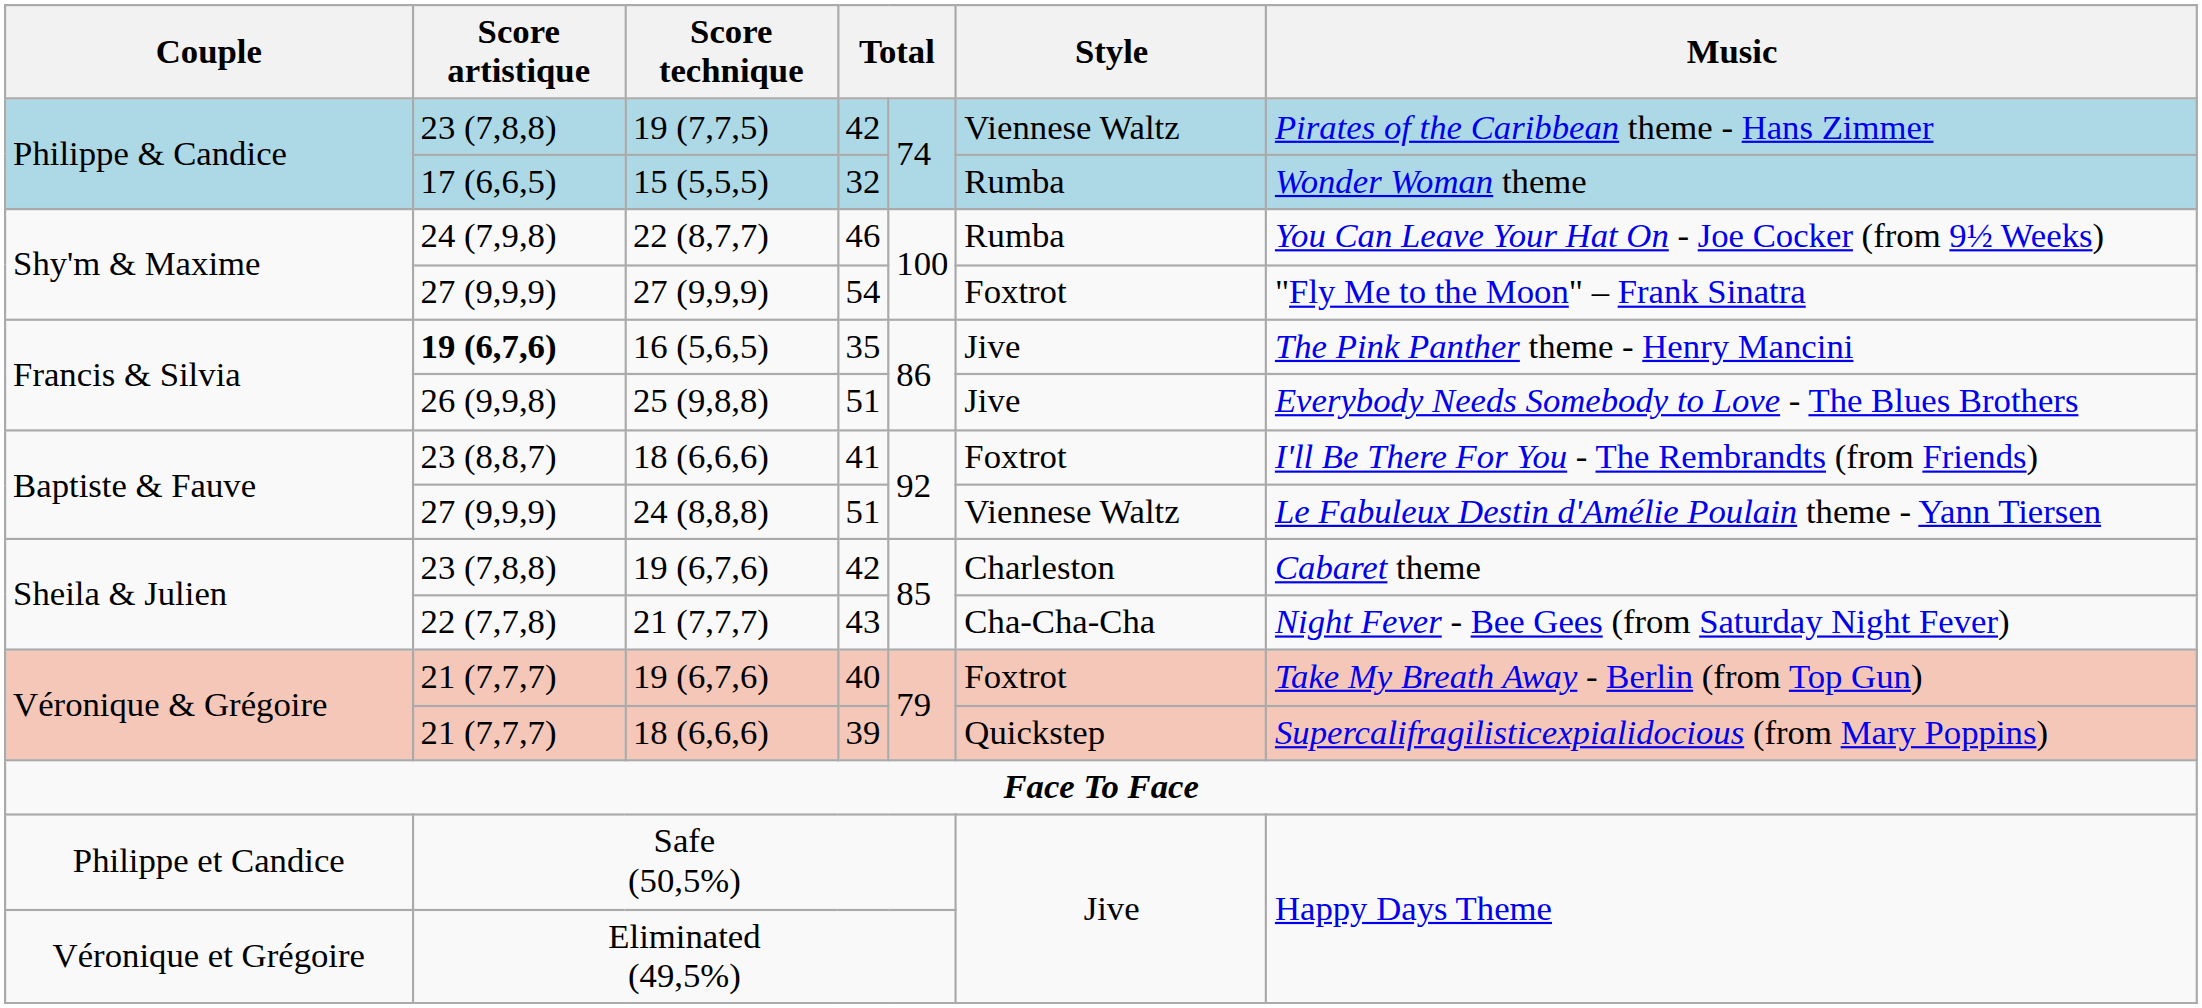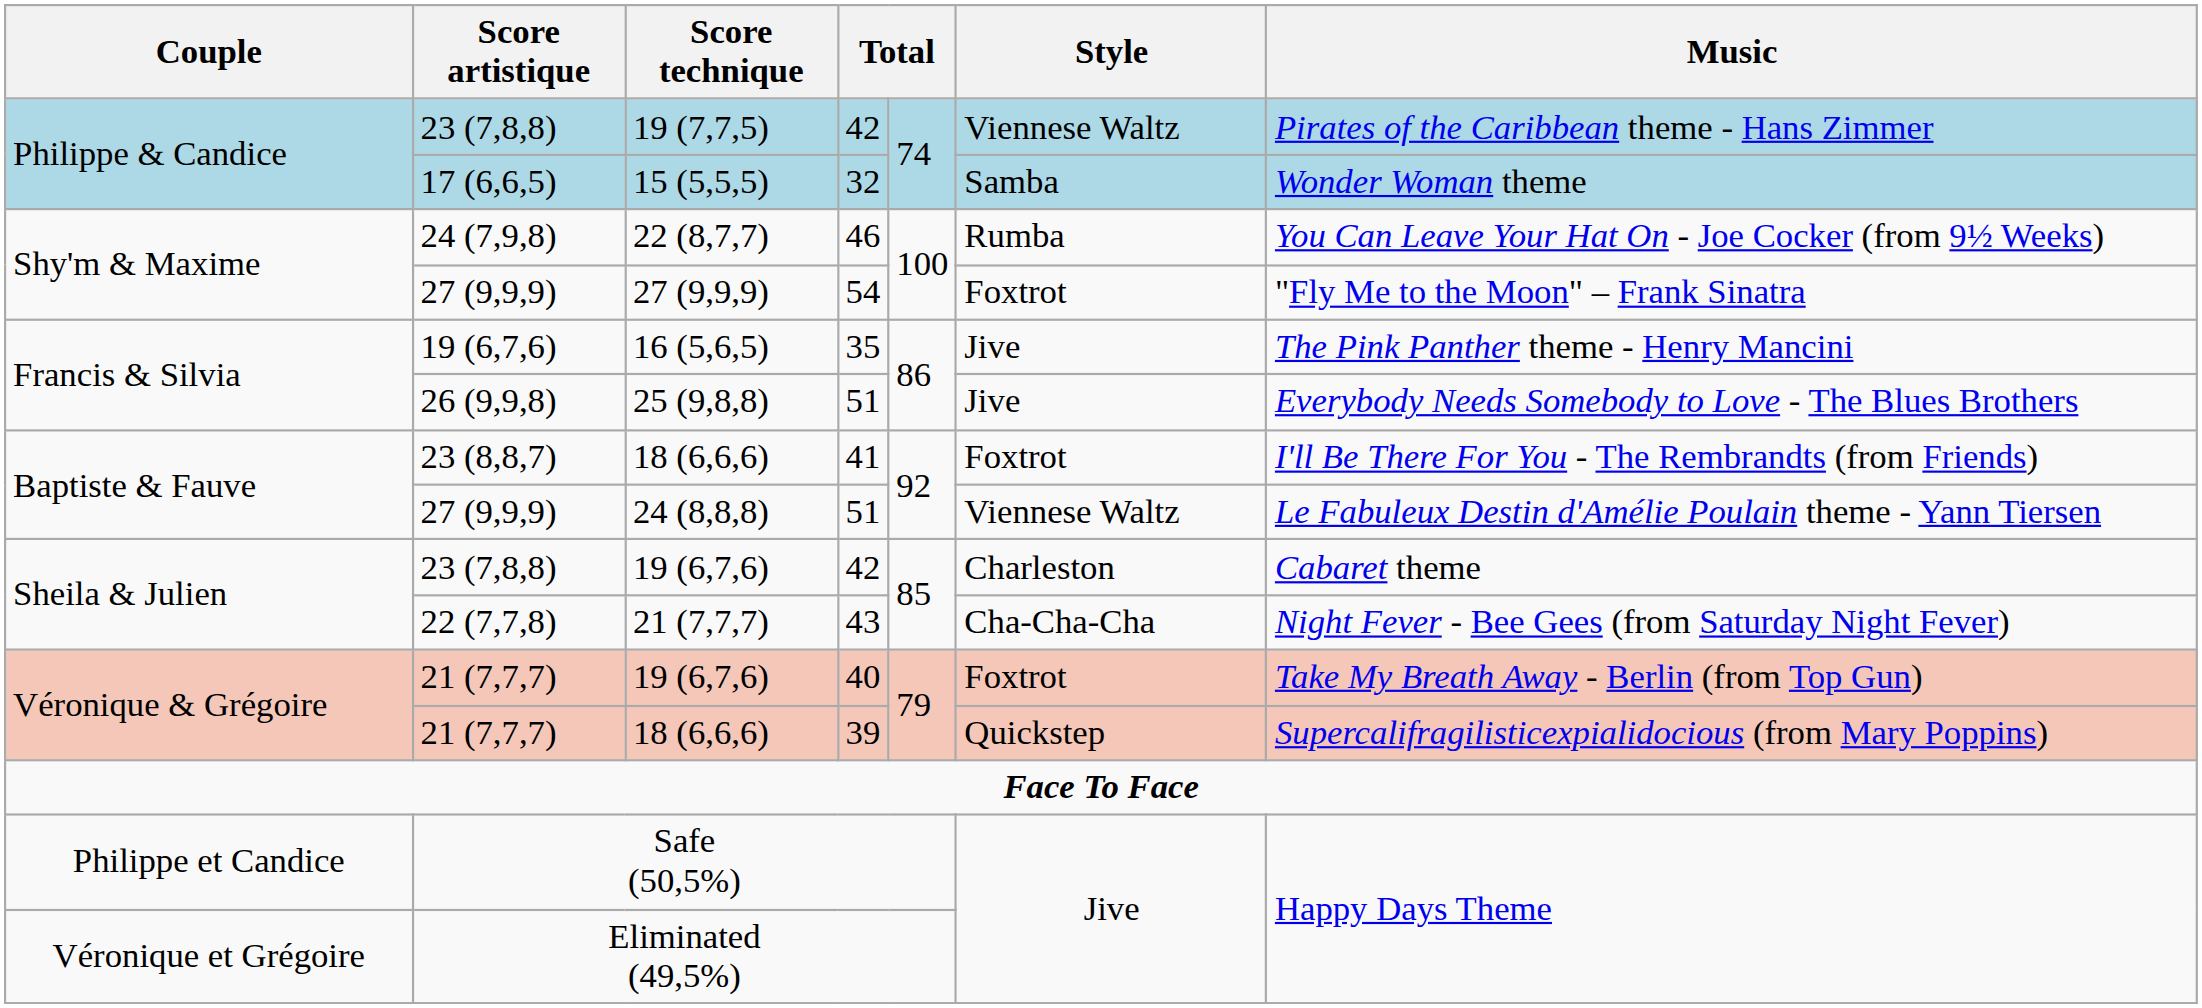15 (5,5,5) | Style: Rumba -> Samba
16 (5,6,5) | Score artistique: bold -> normal
